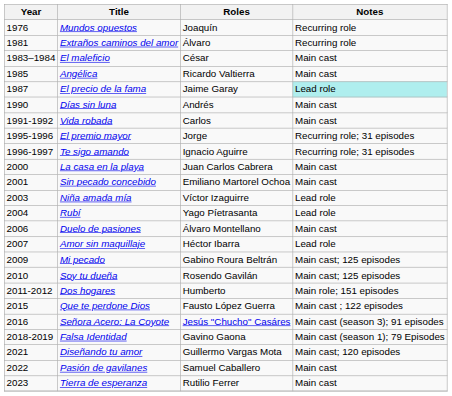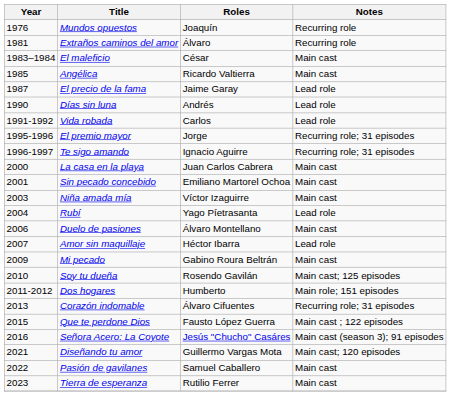El precio de la fama | Notes: paleturquoise background -> no background
Días sin luna | Notes: Main cast -> Lead role
Vida robada | Notes: Main cast -> Lead role
Niña amada mía | Notes: Lead role -> Main cast
Mi pecado | Notes: Main cast; 125 episodes -> Main cast
+ row: 2013 | Corazón indomable | Álvaro Cifuentes | Recurring role; 31 episodes
- row: 2018-2019 | Falsa Identidad | Gavino Gaona | Main cast (season 1); 79 Episodes
